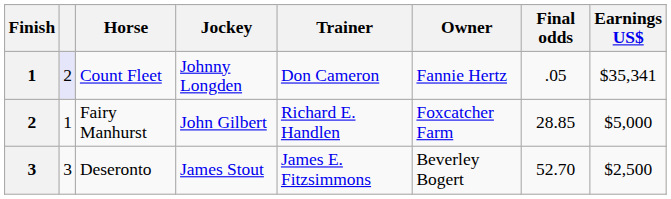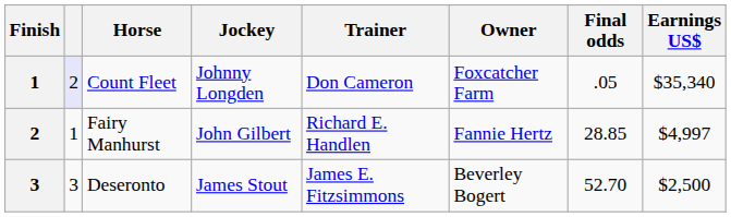Count Fleet | Owner: Fannie Hertz -> Foxcatcher Farm
Count Fleet | Earnings US$: $35,341 -> $35,340
Fairy Manhurst | Owner: Foxcatcher Farm -> Fannie Hertz
Fairy Manhurst | Earnings US$: $5,000 -> $4,997
